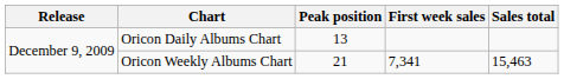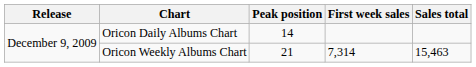Oricon Daily Albums Chart | Peak position: 13 -> 14
Oricon Weekly Albums Chart | First week sales: 7,341 -> 7,314
